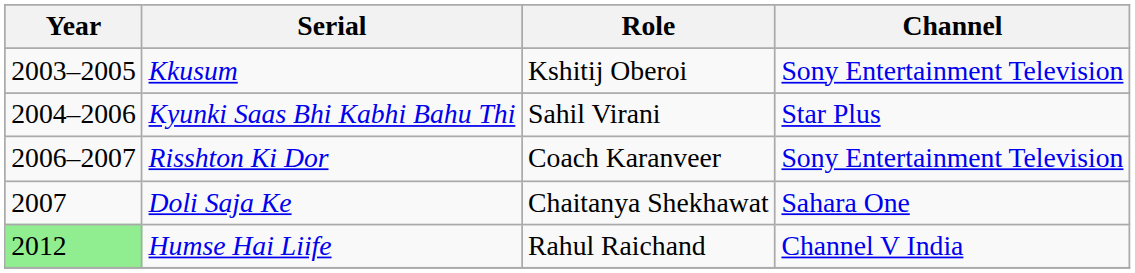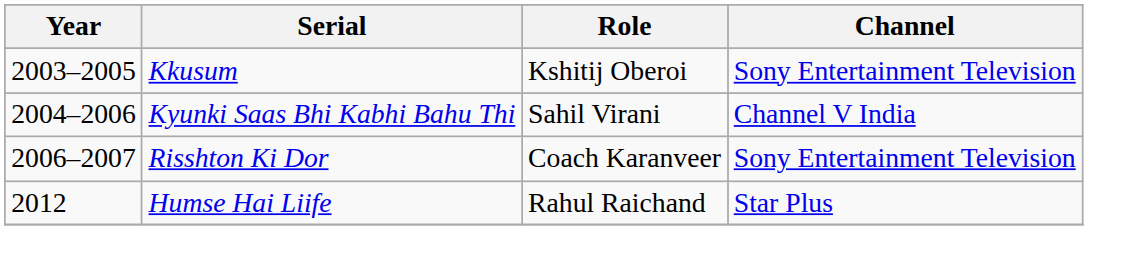Kyunki Saas Bhi Kabhi Bahu Thi | Channel: Star Plus -> Channel V India
- row: 2007 | Doli Saja Ke | Chaitanya Shekhawat | Sahara One
Humse Hai Liife | Year: lightgreen background -> no background
Humse Hai Liife | Channel: Channel V India -> Star Plus
